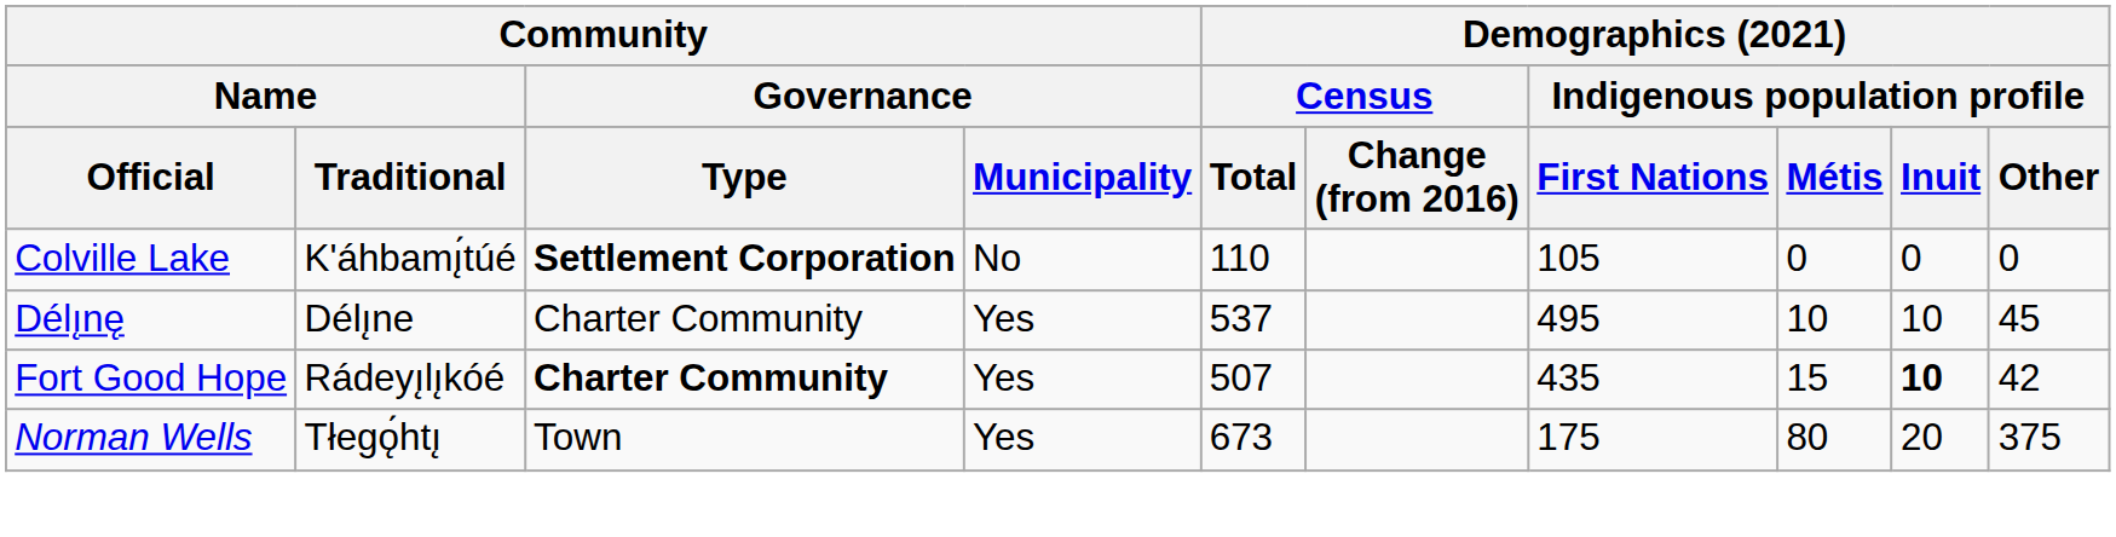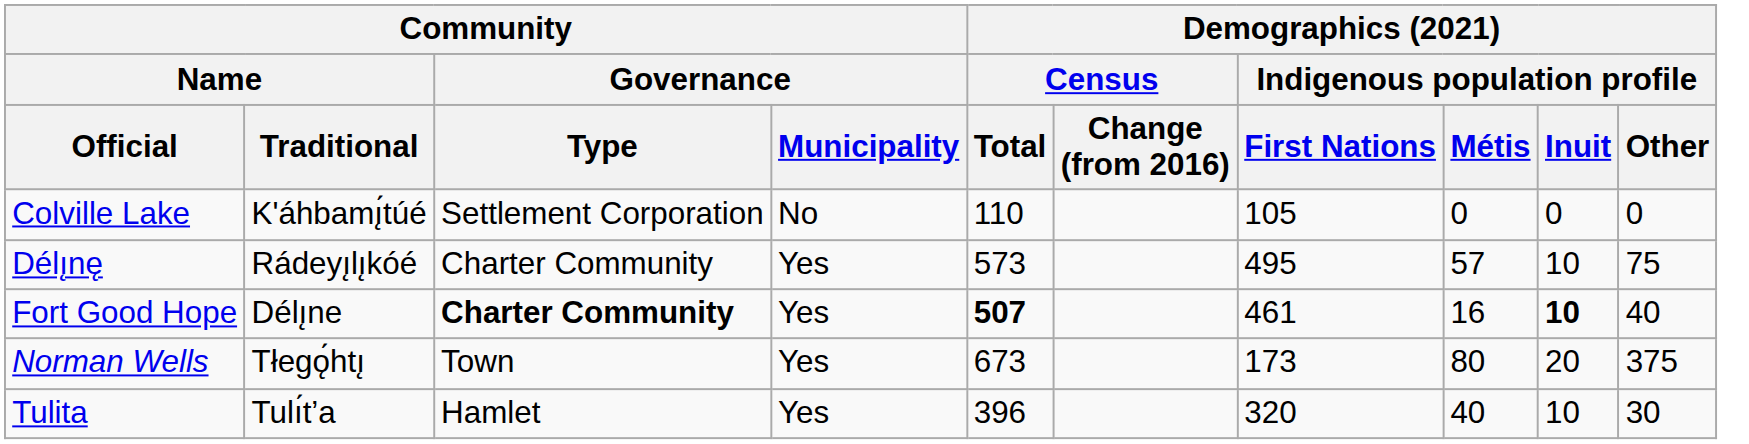Colville Lake | Community / Governance / Type: bold -> normal
Délı̨nę | Community / Name / Traditional: Délı̨ne -> Rádeyı̨lı̨kóé
Délı̨nę | Demographics (2021) / Census / Total: 537 -> 573
Délı̨nę | Demographics (2021) / Indigenous population profile / Métis: 10 -> 57
Délı̨nę | Demographics (2021) / Indigenous population profile / Other: 45 -> 75
Fort Good Hope | Community / Name / Traditional: Rádeyı̨lı̨kóé -> Délı̨ne
Fort Good Hope | Demographics (2021) / Census / Total: normal -> bold
Fort Good Hope | column 7: 435 -> 461
Fort Good Hope | Demographics (2021) / Indigenous population profile / Métis: 15 -> 16
Fort Good Hope | Demographics (2021) / Indigenous population profile / Other: 42 -> 40
Norman Wells | column 7: 175 -> 173
+ row: Tulita | Tulı́t’a | Hamlet | Yes | 396 | 320 | 40 | 10 | 30
